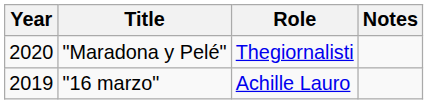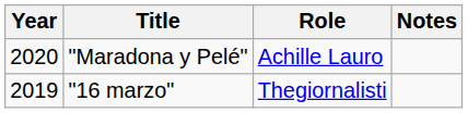"Maradona y Pelé" | Role: Thegiornalisti -> Achille Lauro
"16 marzo" | Role: Achille Lauro -> Thegiornalisti
